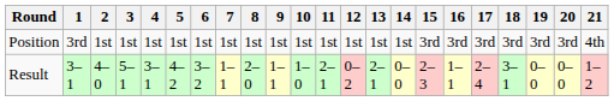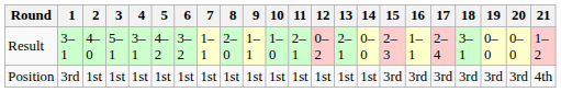rows swapped: Result <-> Position
